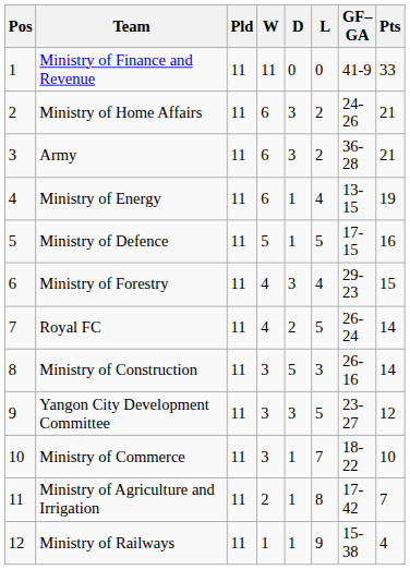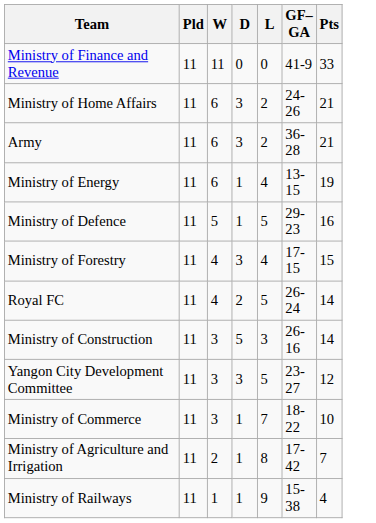- column: Pos | 1 | 2 | 3 | 4 | 5 | 6 | 7 | 8 | 9 | 10 | 11 | 12
Ministry of Defence | GF–GA: 17-15 -> 29-23
Ministry of Forestry | GF–GA: 29-23 -> 17-15
